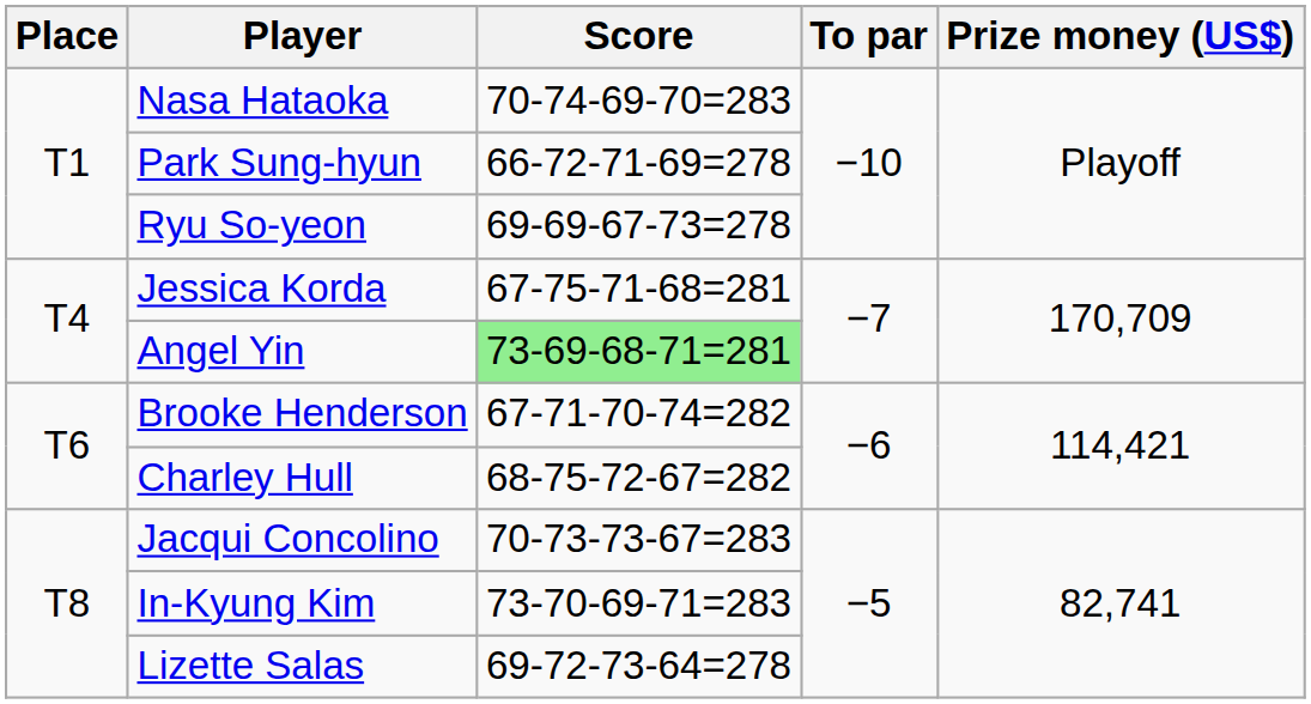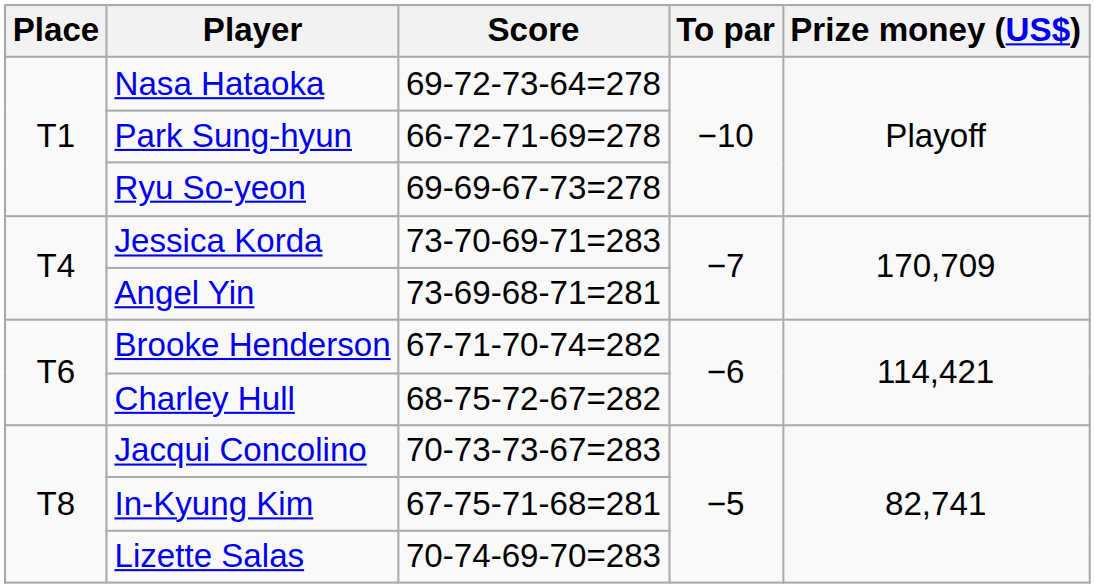Nasa Hataoka | Score: 70-74-69-70=283 -> 69-72-73-64=278
Jessica Korda | Score: 67-75-71-68=281 -> 73-70-69-71=283
Angel Yin | Score: lightgreen background -> no background
In-Kyung Kim | Score: 73-70-69-71=283 -> 67-75-71-68=281
Lizette Salas | Score: 69-72-73-64=278 -> 70-74-69-70=283
